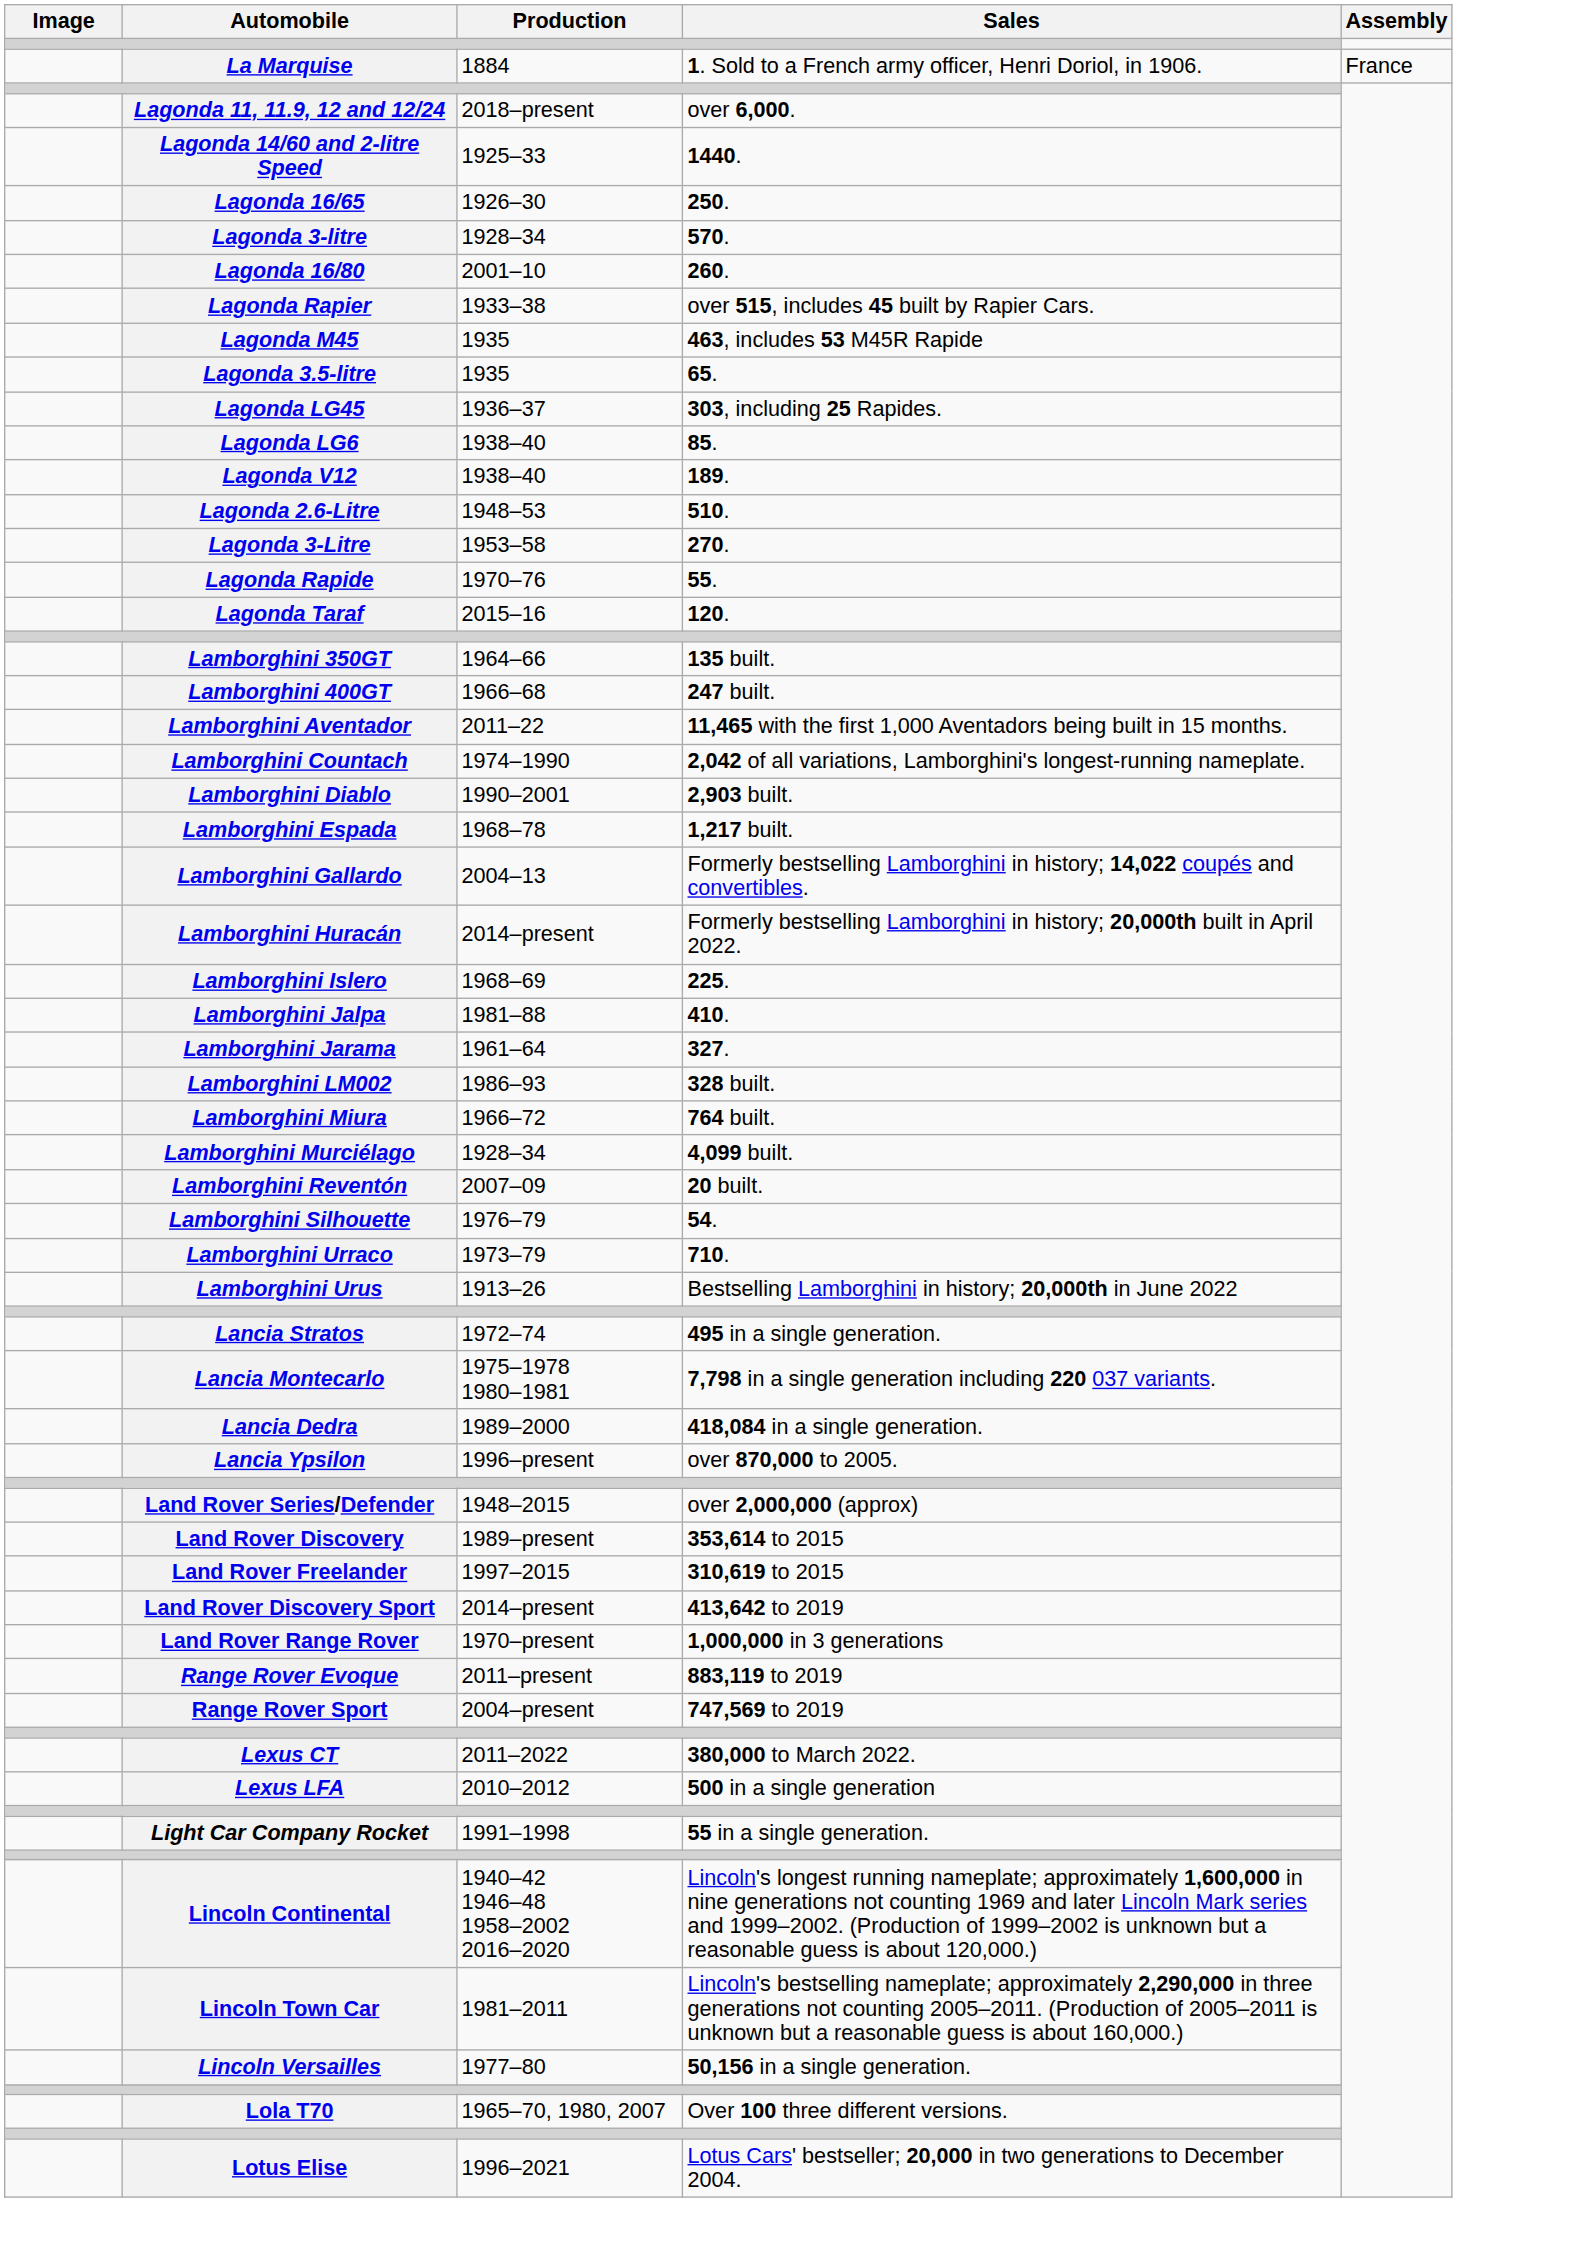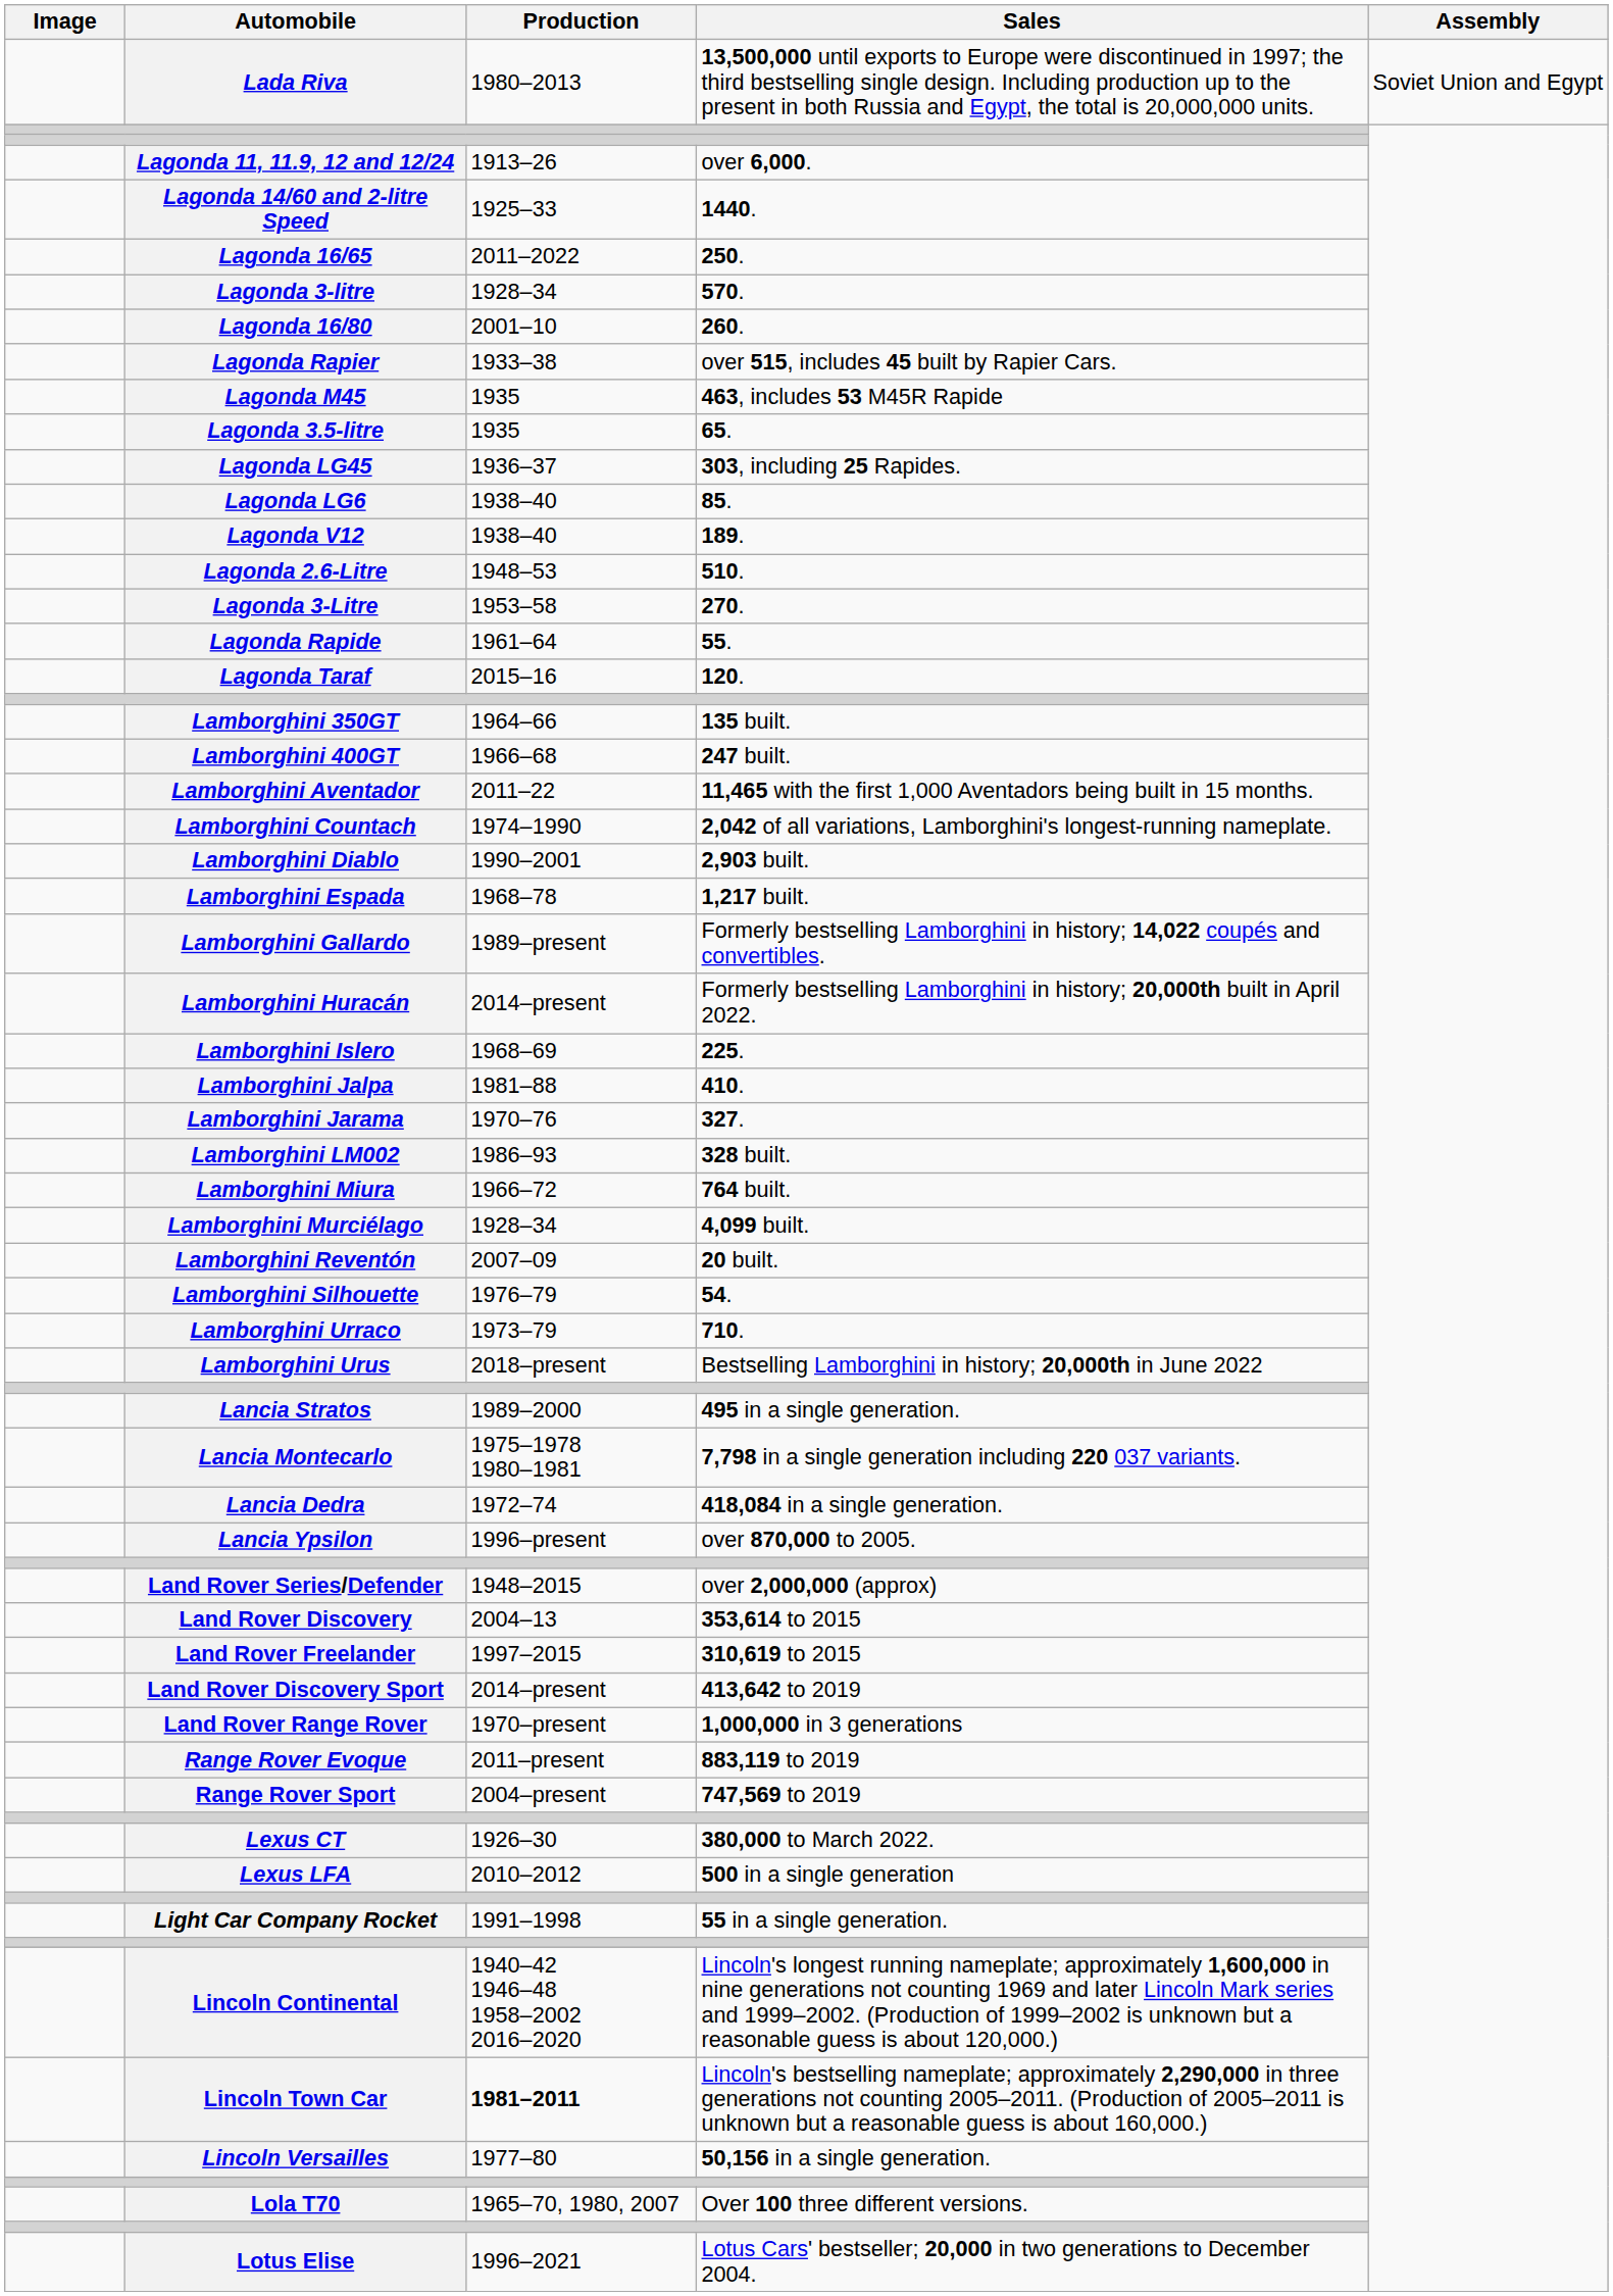+ row: Lada Riva | 1980–2013 | 13,500,000 until exports to Europe were discontinued in 1997; the third bestselling single design. Including production up to the present in both Russia and Egypt, the total is 20,000,000 units. | Soviet Union and Egypt
- row: La Marquise | 1884 | 1. Sold to a French army officer, Henri Doriol, in 1906. | France
Lagonda 11, 11.9, 12 and 12/24 | Production: 2018–present -> 1913–26
Lagonda 16/65 | Production: 1926–30 -> 2011–2022
Lagonda Rapide | Production: 1970–76 -> 1961–64
Lamborghini Gallardo | Production: 2004–13 -> 1989–present
Lamborghini Jarama | Production: 1961–64 -> 1970–76
Lamborghini Urus | Production: 1913–26 -> 2018–present
Lancia Stratos | Production: 1972–74 -> 1989–2000
Lancia Dedra | Production: 1989–2000 -> 1972–74
Land Rover Discovery | Production: 1989–present -> 2004–13
Lexus CT | Production: 2011–2022 -> 1926–30
Lincoln Town Car | Production: normal -> bold
